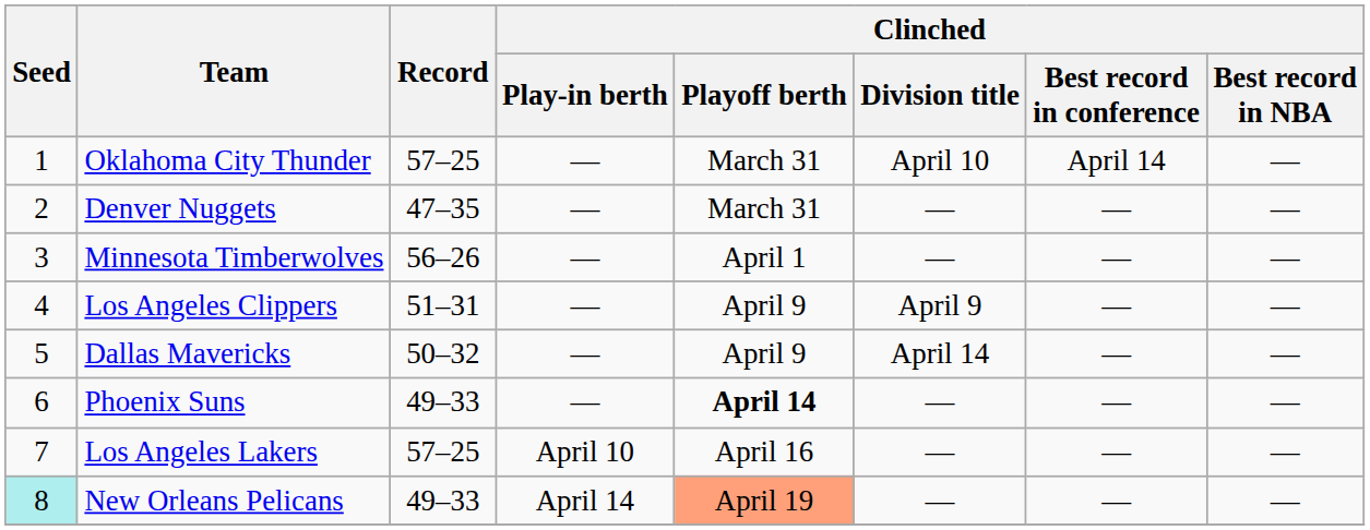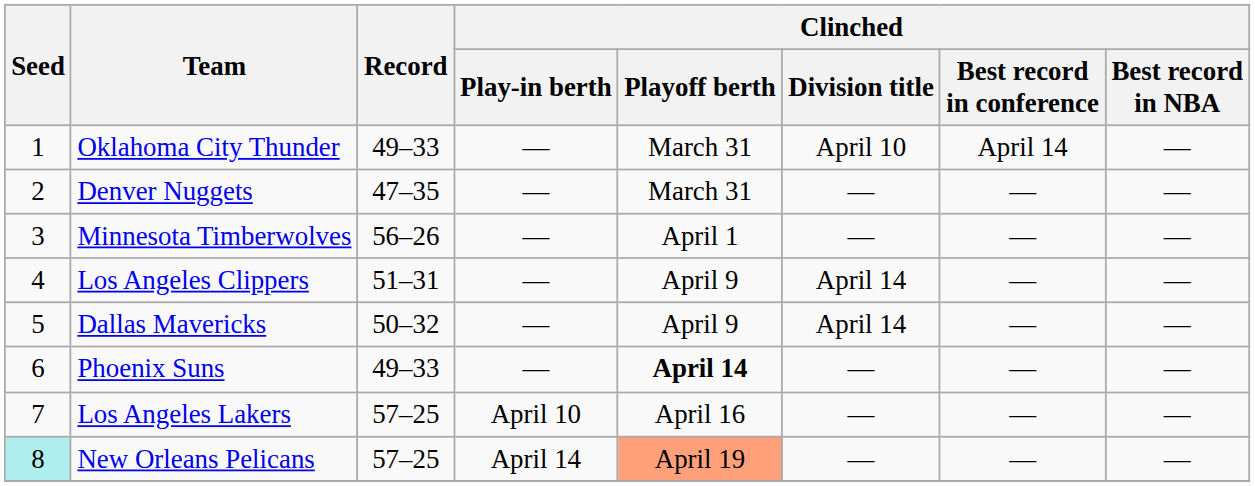Oklahoma City Thunder | Record: 57–25 -> 49–33
Los Angeles Clippers | Clinched / Division title: April 9 -> April 14
New Orleans Pelicans | Record: 49–33 -> 57–25
